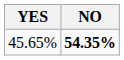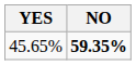45.65% | NO: 54.35% -> 59.35%
